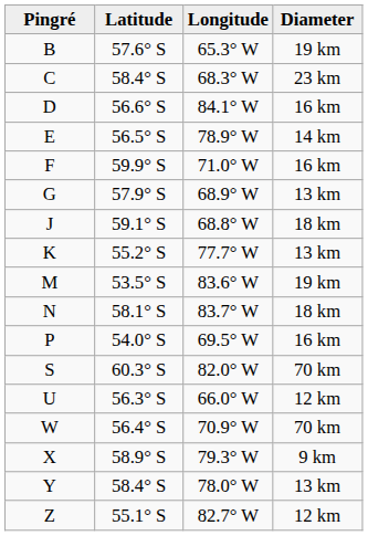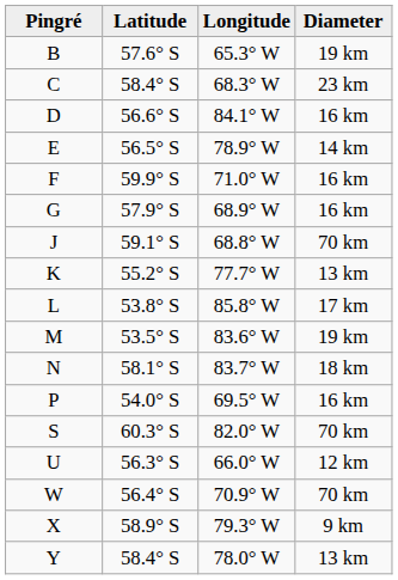G | Diameter: 13 km -> 16 km
J | Diameter: 18 km -> 70 km
+ row: L | 53.8° S | 85.8° W | 17 km
- row: Z | 55.1° S | 82.7° W | 12 km
